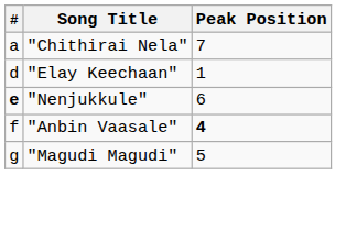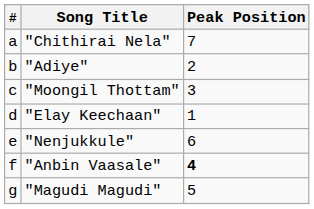+ row: b | "Adiye" | 2
+ row: c | "Moongil Thottam" | 3
"Nenjukkule" | #: bold -> normal
